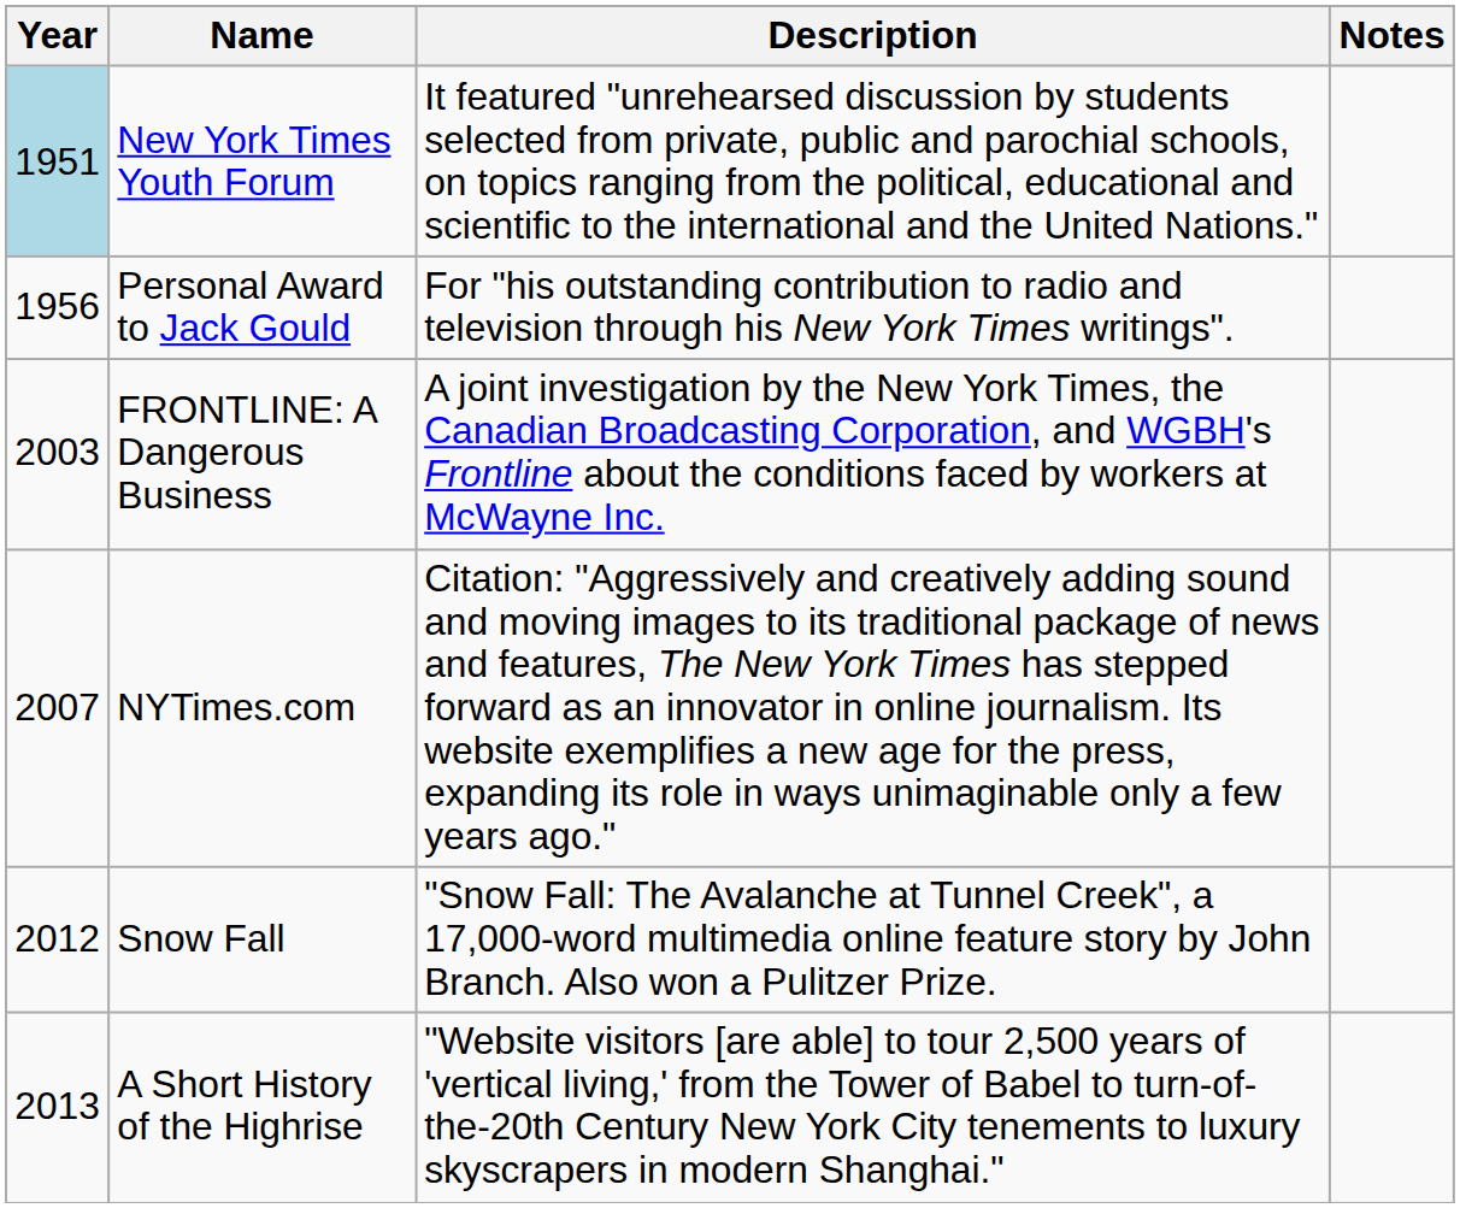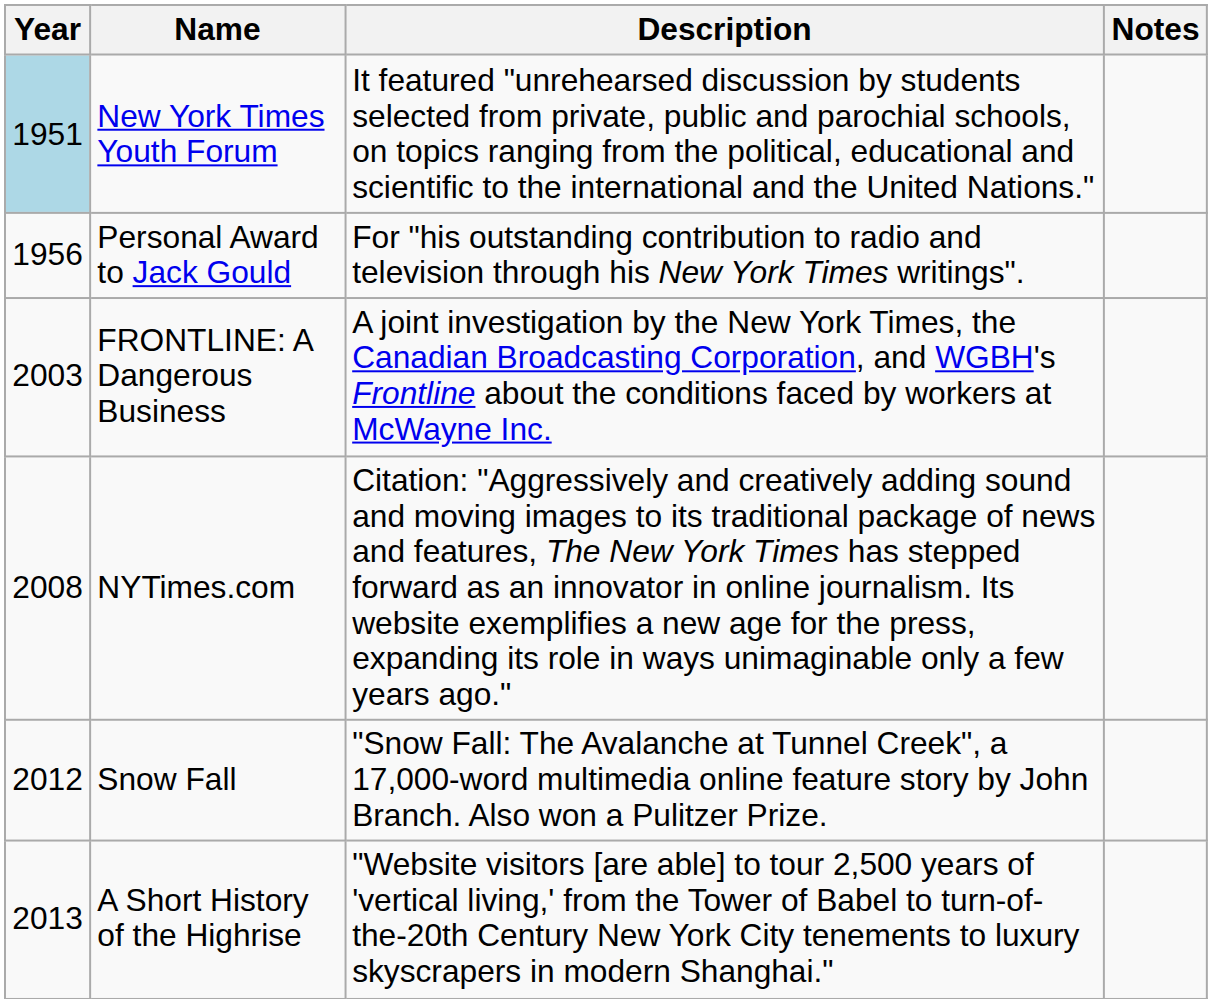NYTimes.com | Year: 2007 -> 2008
